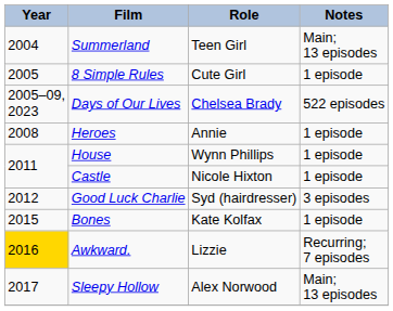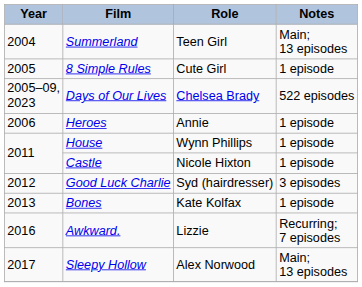Heroes | Year: 2008 -> 2006
Bones | Year: 2015 -> 2013
Awkward. | Year: gold background -> no background
